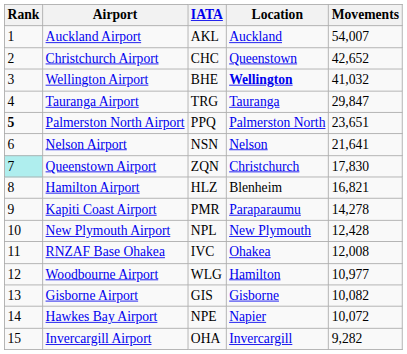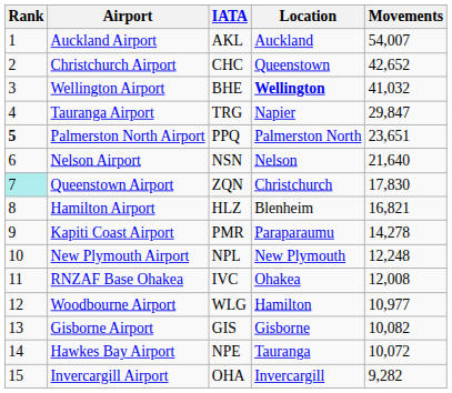Tauranga Airport | Location: Tauranga -> Napier
Nelson Airport | Movements: 21,641 -> 21,640
New Plymouth Airport | Movements: 12,428 -> 12,248
Hawkes Bay Airport | Location: Napier -> Tauranga
